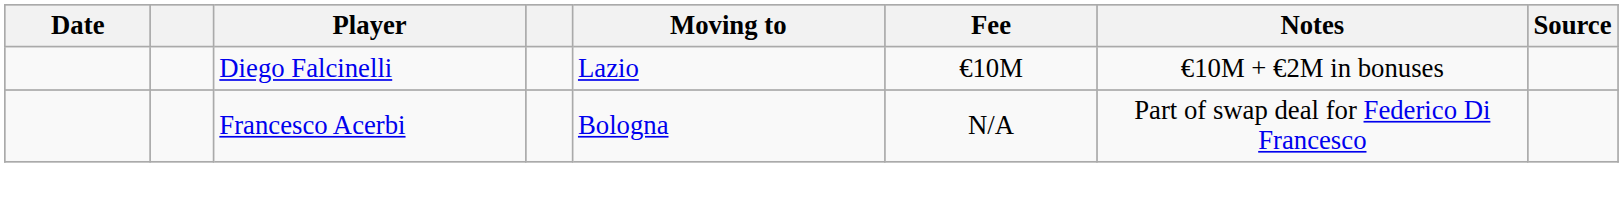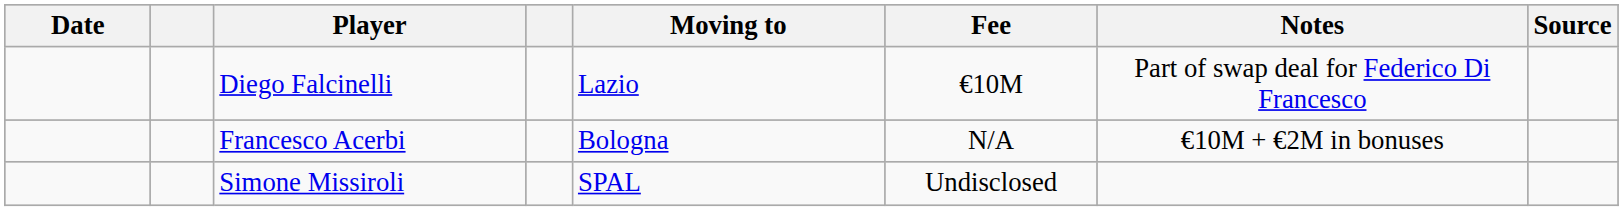Diego Falcinelli | Notes: €10M + €2M in bonuses -> Part of swap deal for Federico Di Francesco
Francesco Acerbi | Notes: Part of swap deal for Federico Di Francesco -> €10M + €2M in bonuses
+ row: Simone Missiroli | SPAL | Undisclosed
